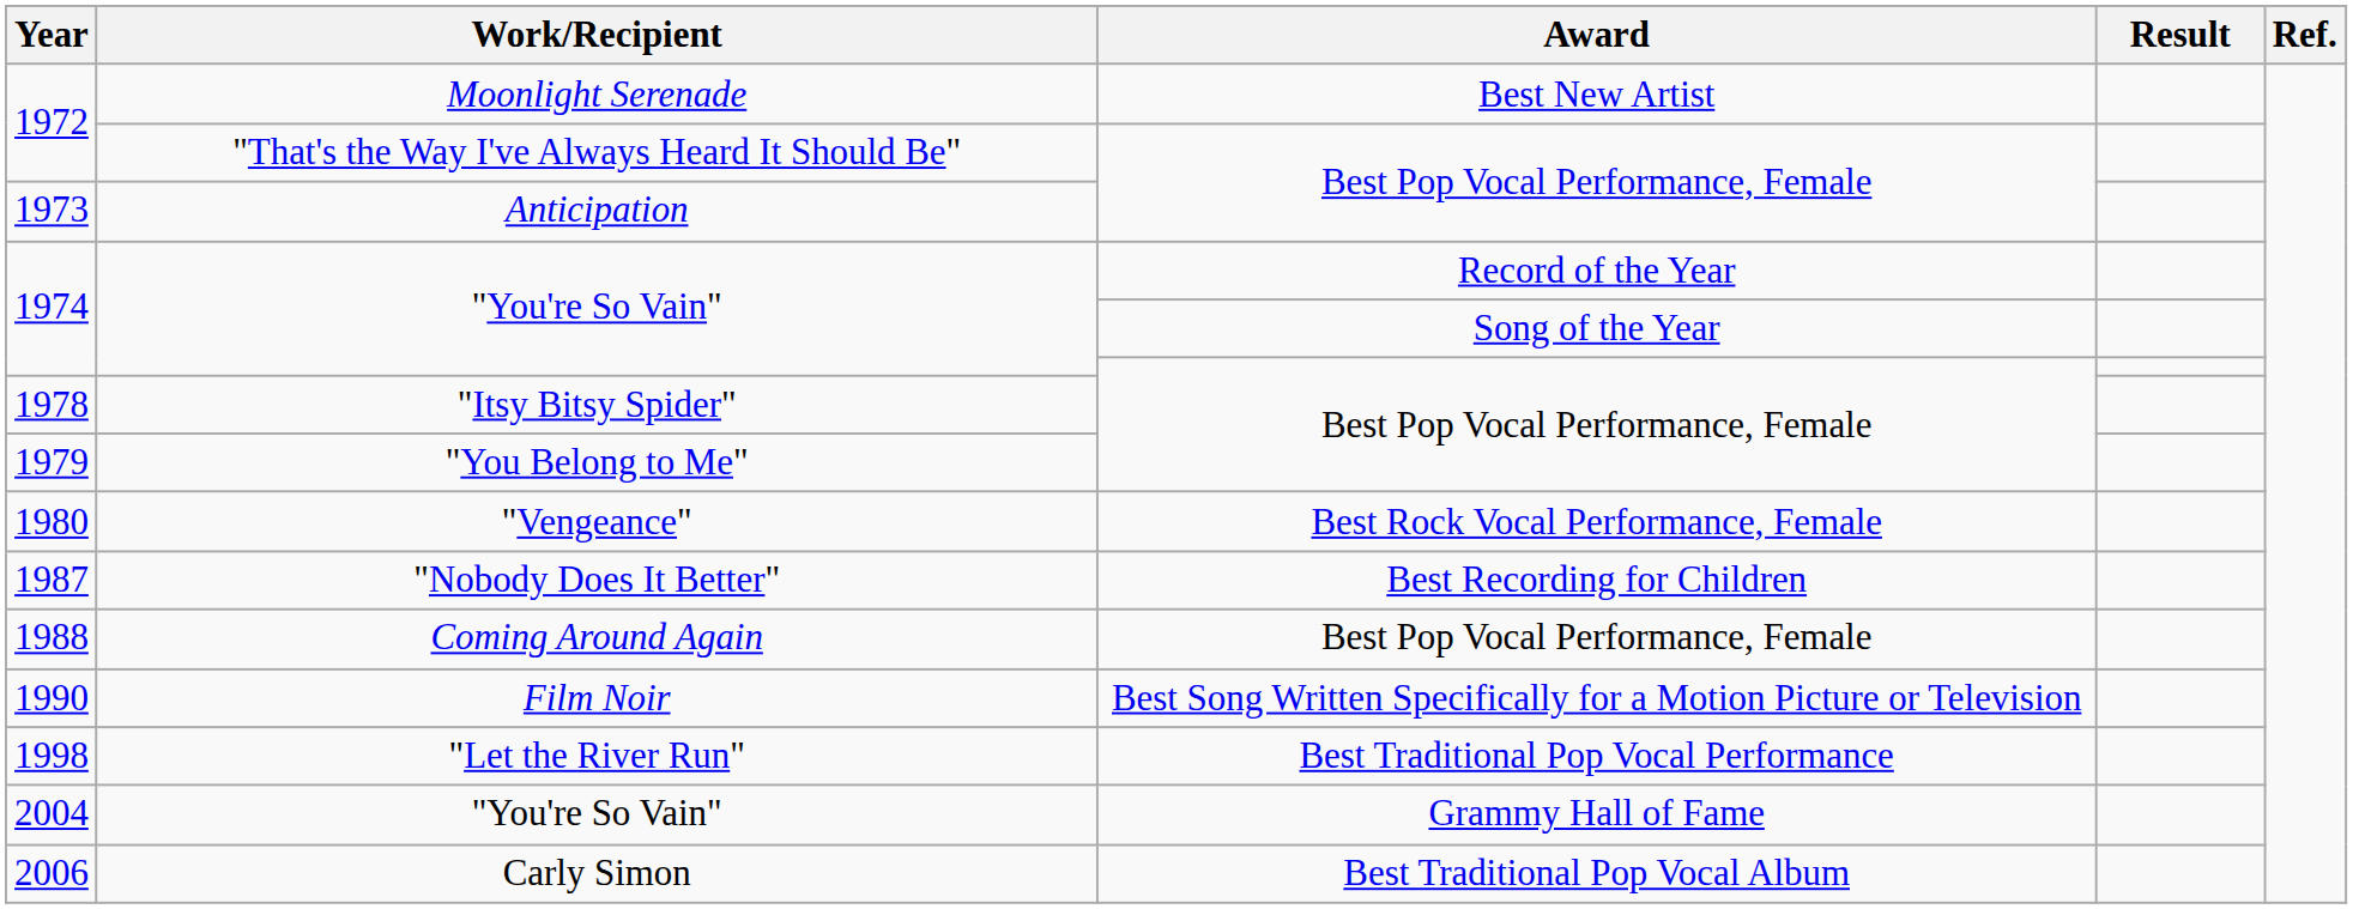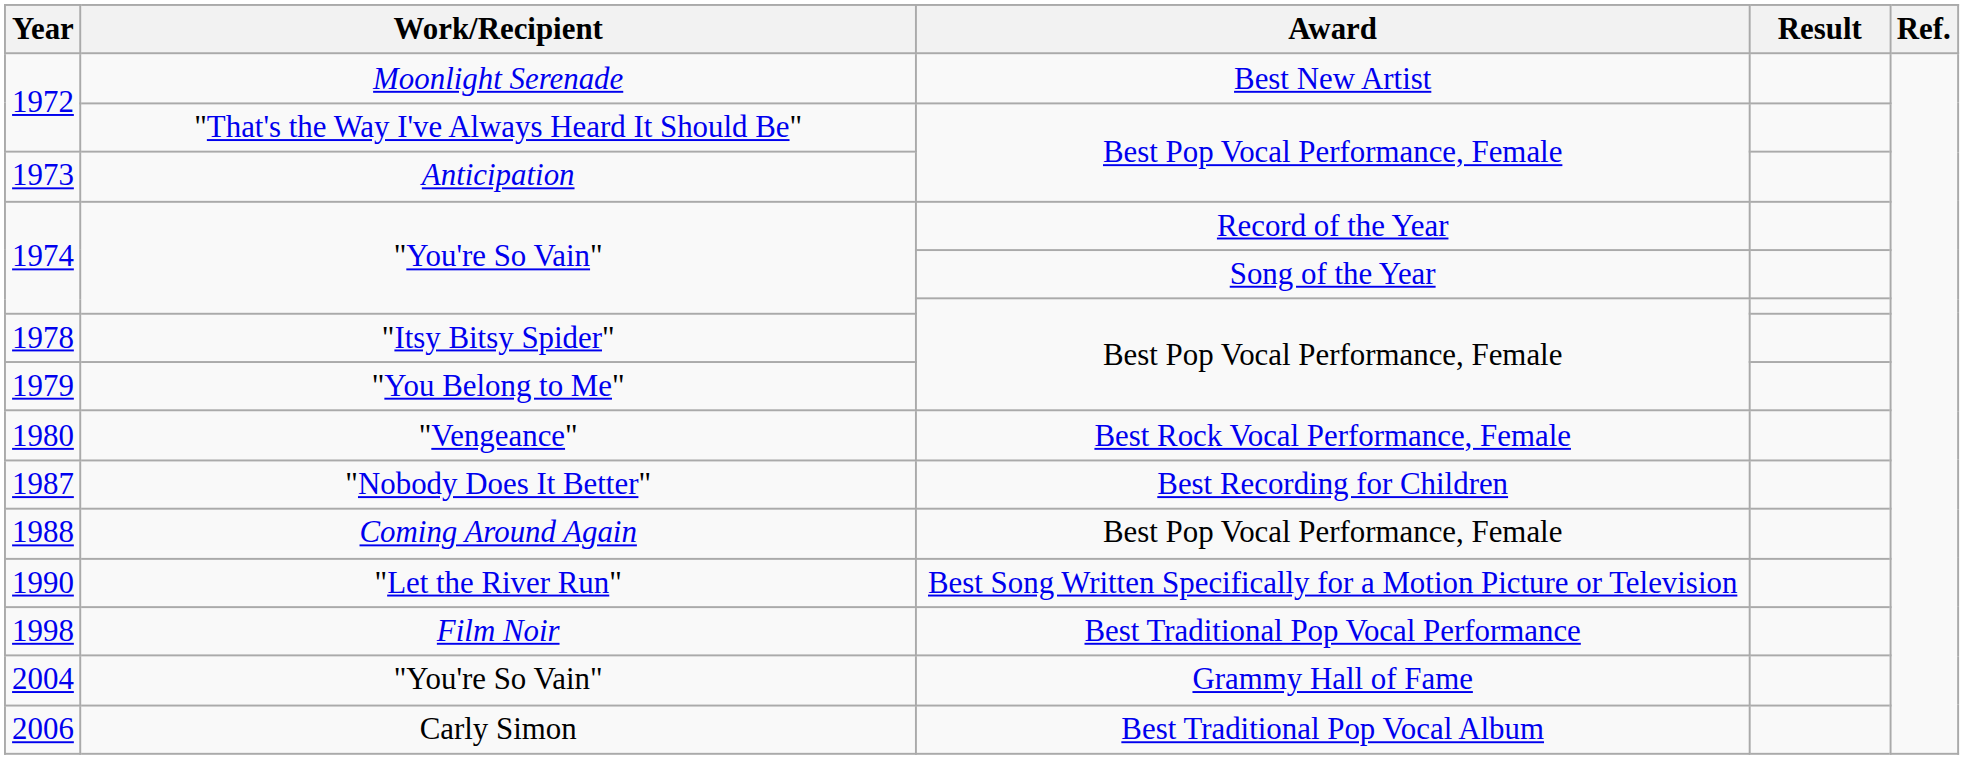1990 | Work/Recipient: Film Noir -> "Let the River Run"
1998 | Work/Recipient: "Let the River Run" -> Film Noir
